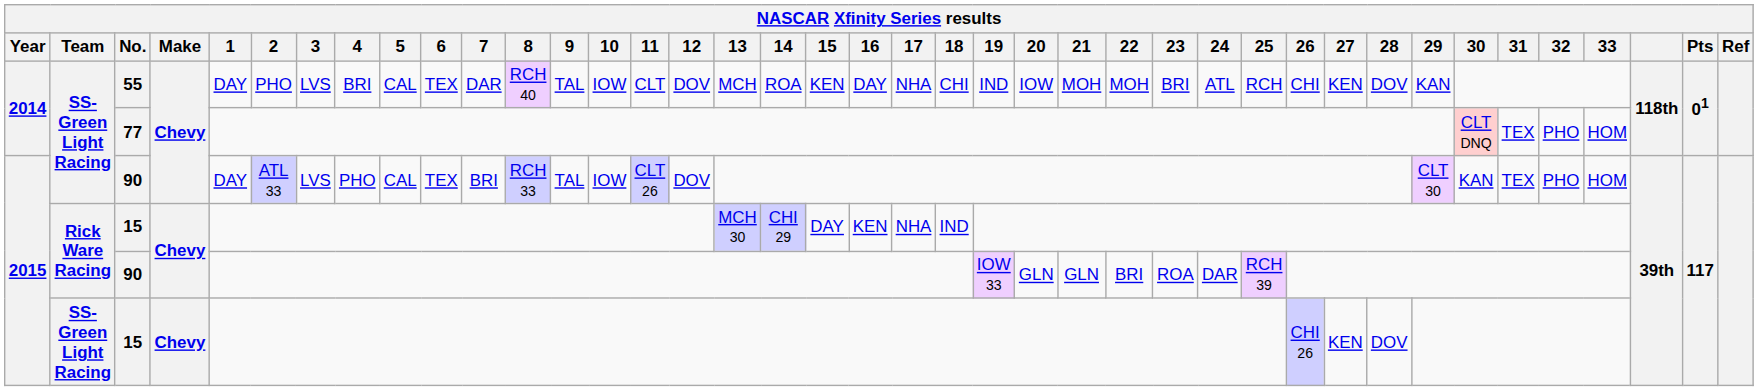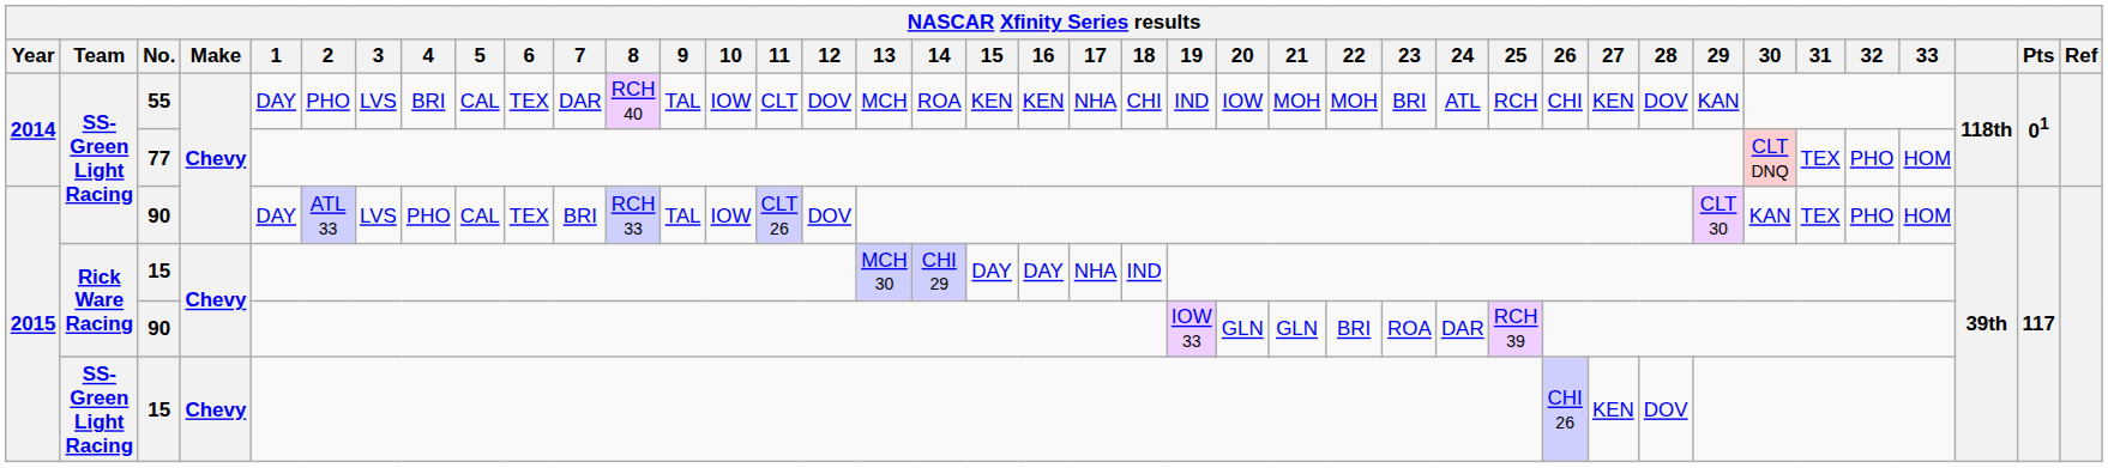55 | 16: DAY -> KEN
Rick Ware Racing / 15 | 16: KEN -> DAY
